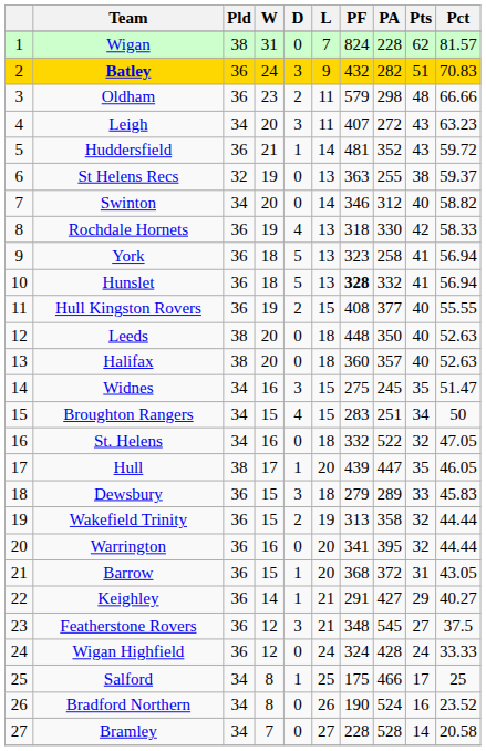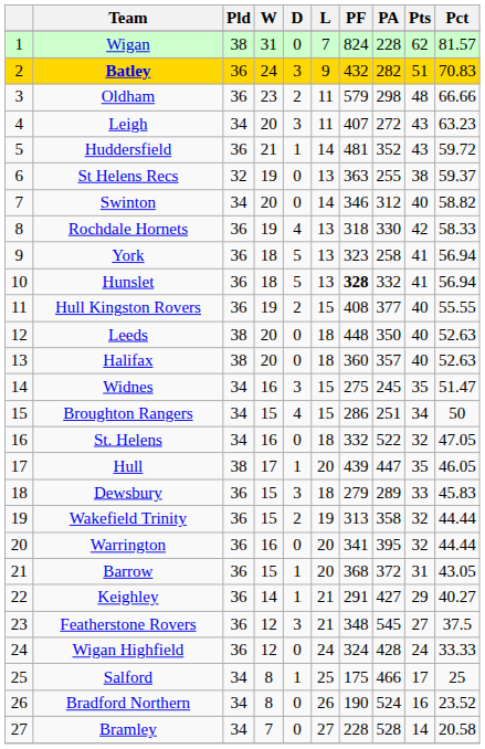Broughton Rangers | PF: 283 -> 286
